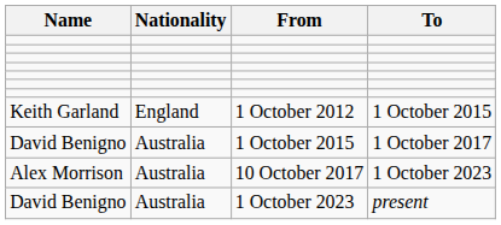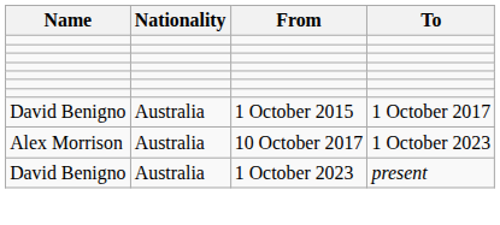- row: Keith Garland | England | 1 October 2012 | 1 October 2015
